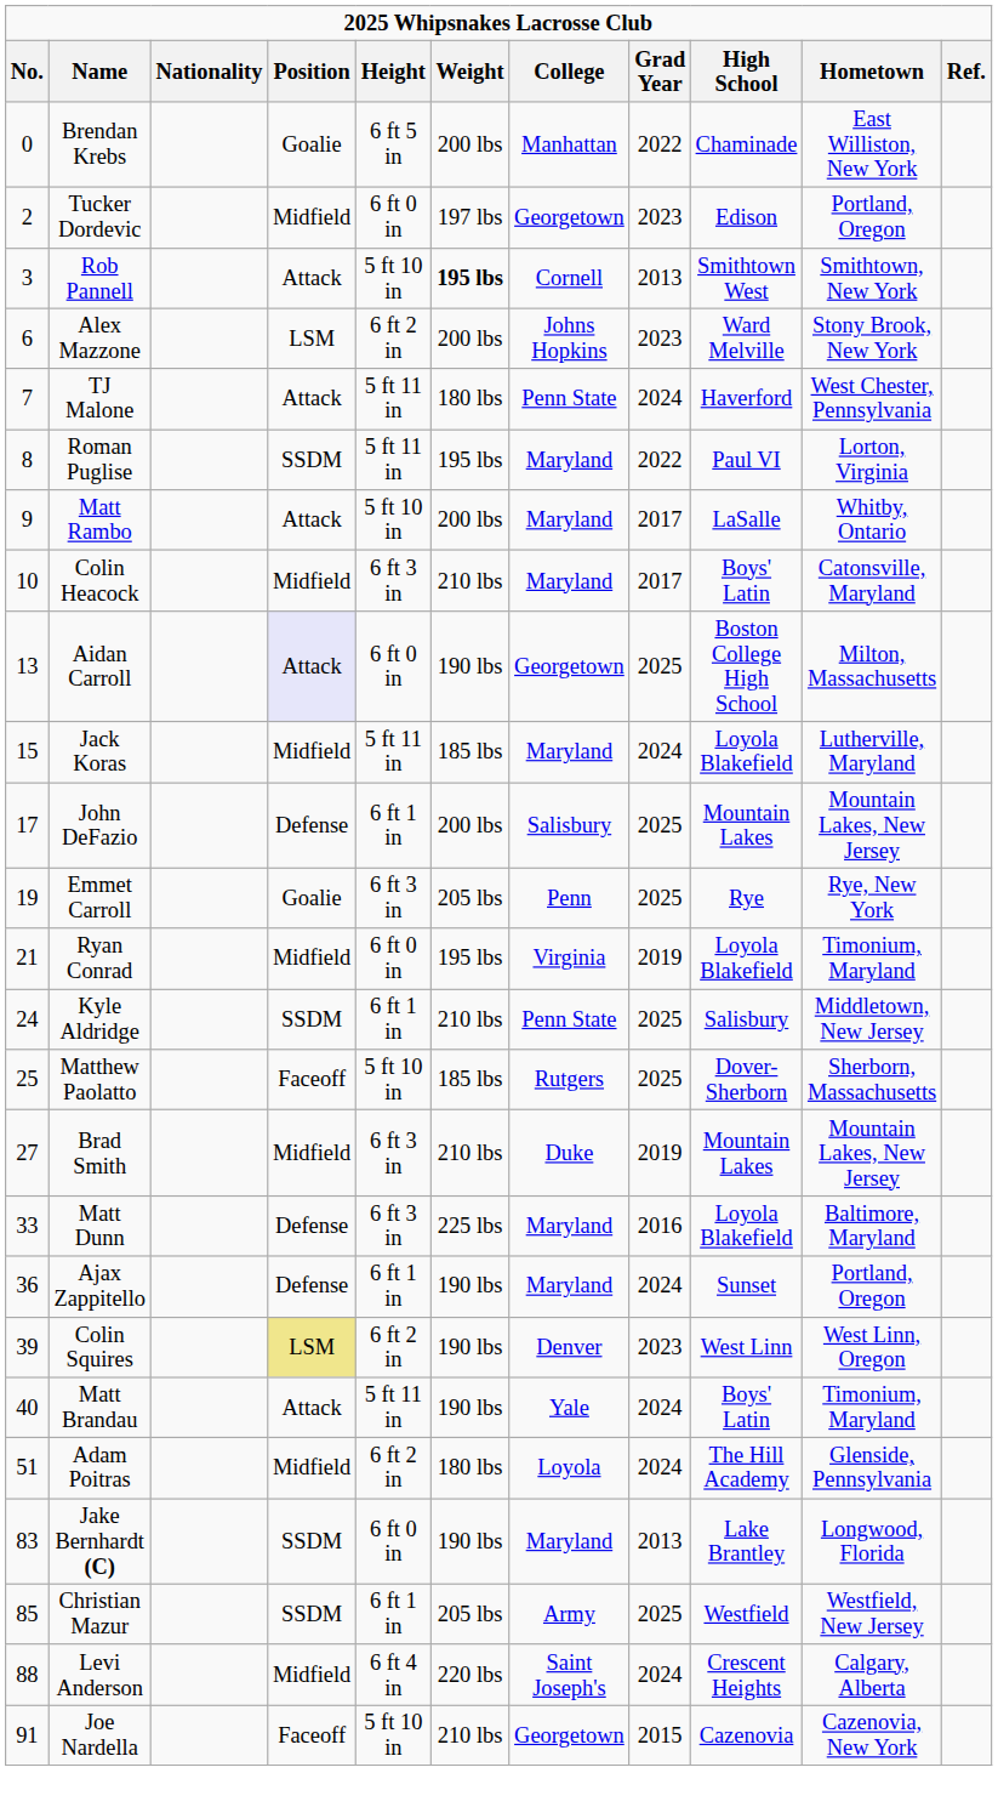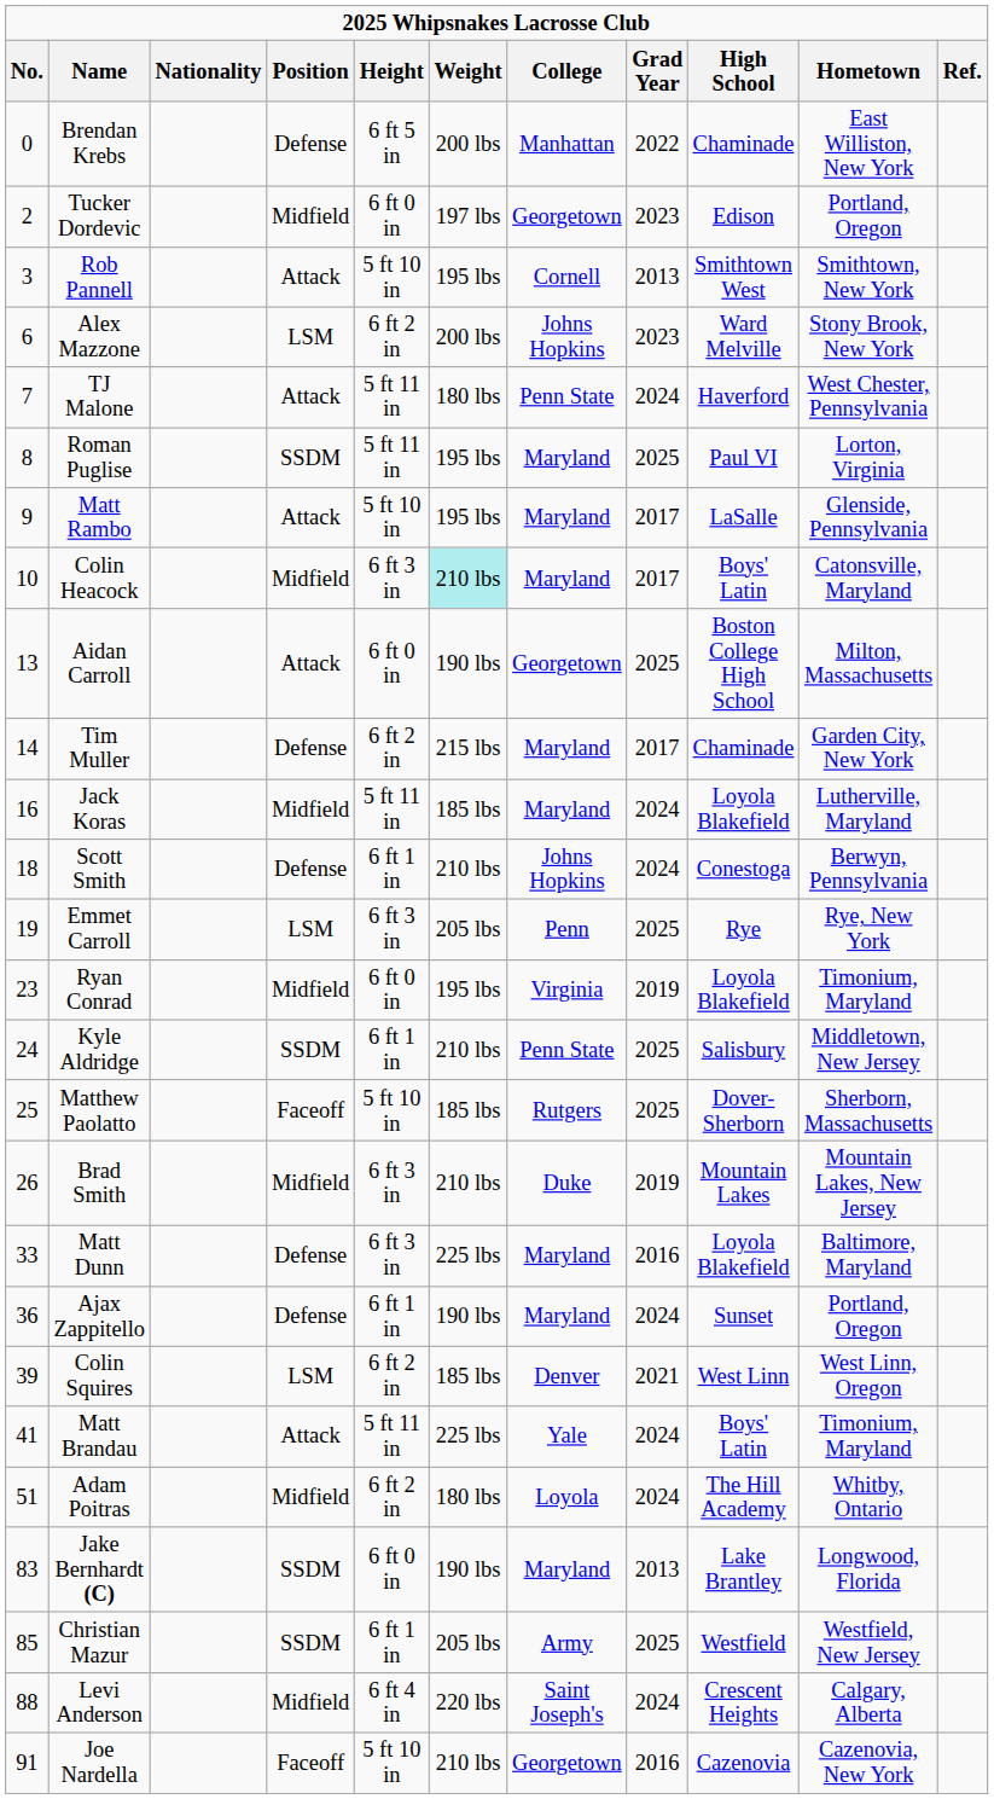Brendan Krebs | Position: Goalie -> Defense
Rob Pannell | Weight: bold -> normal
Roman Puglise | Grad Year: 2022 -> 2025
Matt Rambo | Weight: 200 lbs -> 195 lbs
Matt Rambo | Hometown: Whitby, Ontario -> Glenside, Pennsylvania
Colin Heacock | Weight: no background -> paleturquoise background
Aidan Carroll | Position: lavender background -> no background
+ row: 14 | Tim Muller | Defense | 6 ft 2 in | 215 lbs | Maryland | 2017 | Chaminade | Garden City, New York
Jack Koras | No.: 15 -> 16
- row: 17 | John DeFazio | Defense | 6 ft 1 in | 200 lbs | Salisbury | 2025 | Mountain Lakes | Mountain Lakes, New Jersey
+ row: 18 | Scott Smith | Defense | 6 ft 1 in | 210 lbs | Johns Hopkins | 2024 | Conestoga | Berwyn, Pennsylvania
Emmet Carroll | Position: Goalie -> LSM
Ryan Conrad | No.: 21 -> 23
Brad Smith | No.: 27 -> 26
Colin Squires | Position: khaki background -> no background
Colin Squires | Weight: 190 lbs -> 185 lbs
Colin Squires | Grad Year: 2023 -> 2021
Matt Brandau | No.: 40 -> 41
Matt Brandau | Weight: 190 lbs -> 225 lbs
Adam Poitras | Hometown: Glenside, Pennsylvania -> Whitby, Ontario
Joe Nardella | Grad Year: 2015 -> 2016
